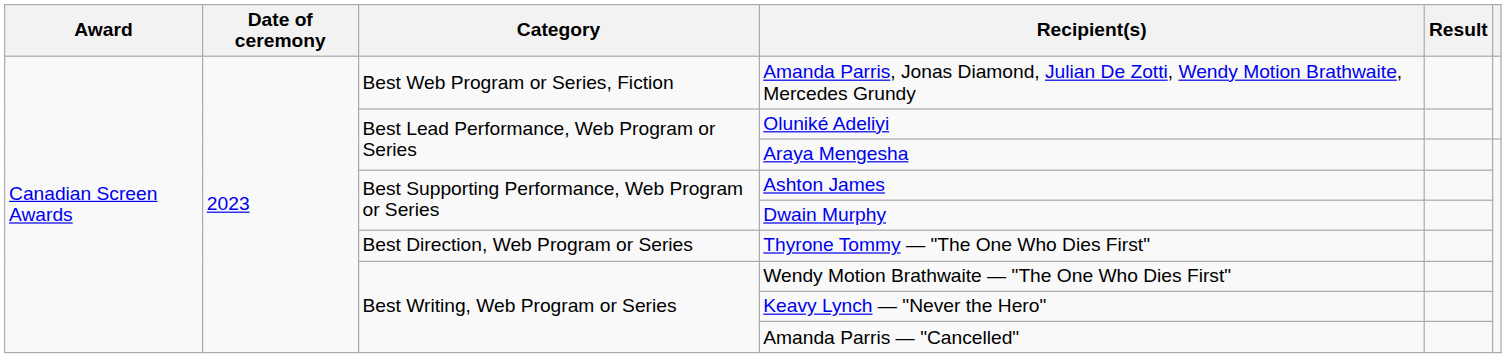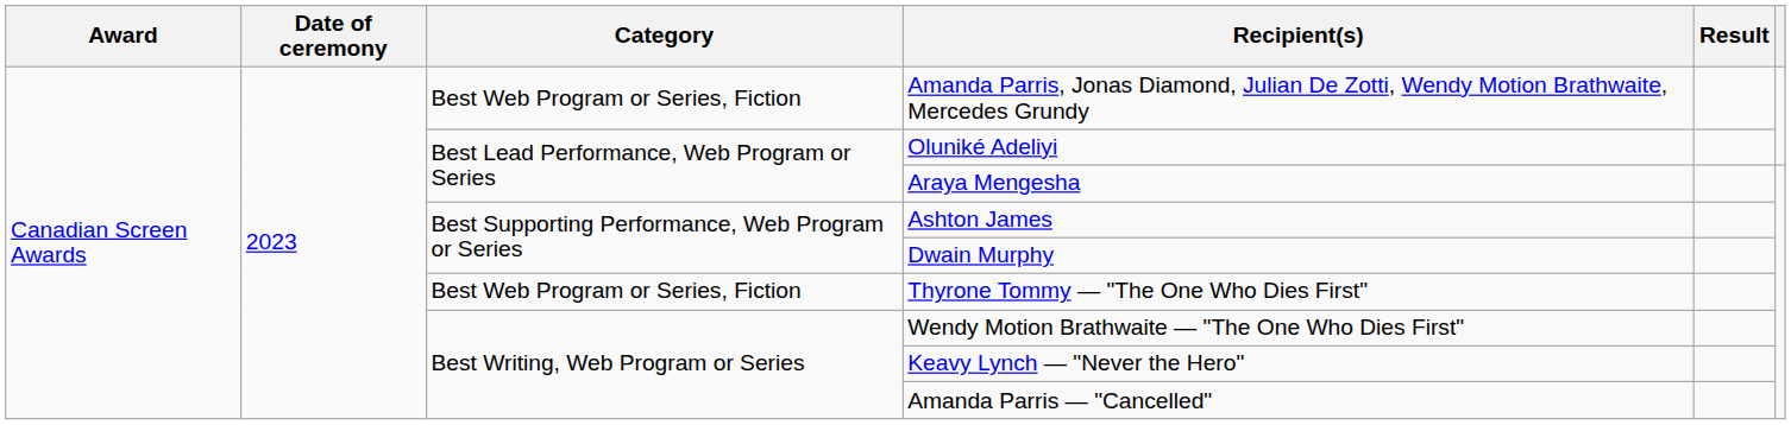Thyrone Tommy — "The One Who Dies First" | Category: Best Direction, Web Program or Series -> Best Web Program or Series, Fiction
